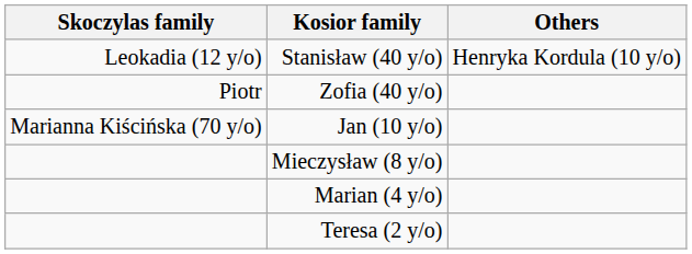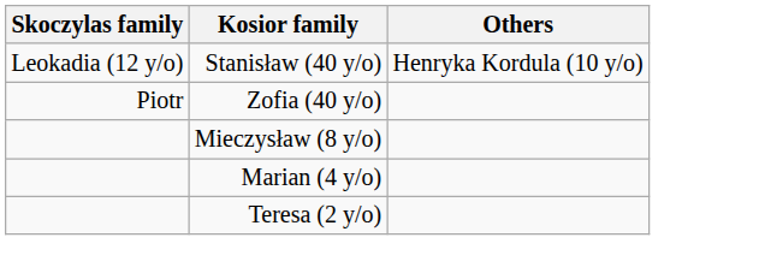- row: Marianna Kiścińska (70 y/o) | Jan (10 y/o)
